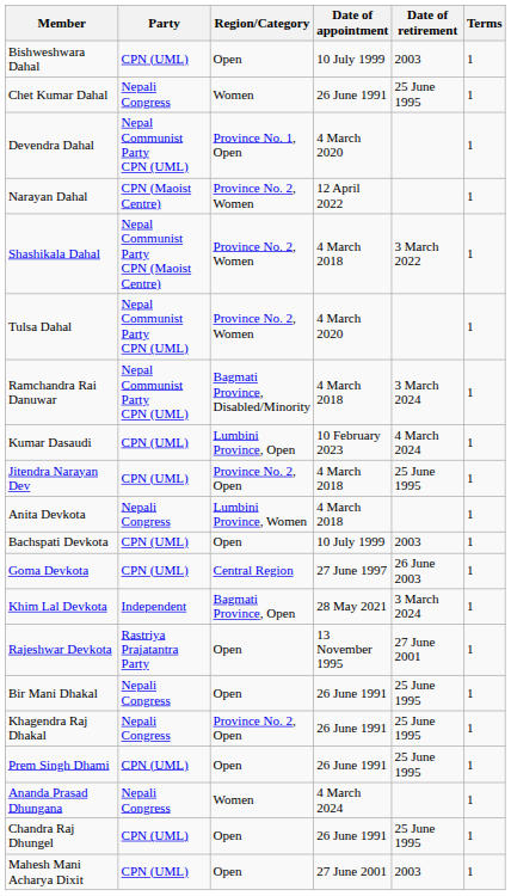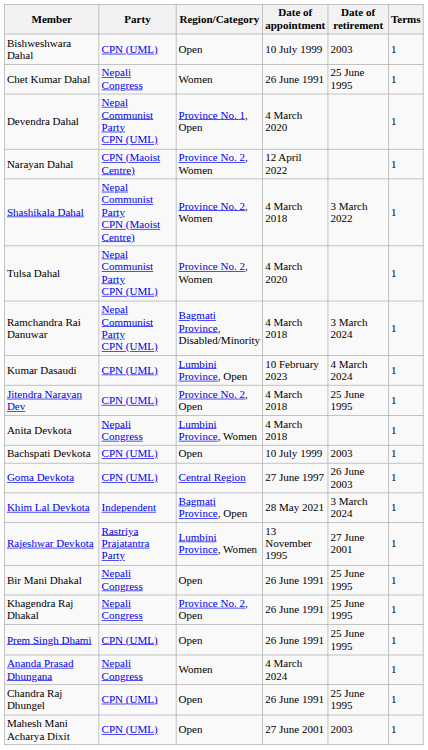Rajeshwar Devkota | Region/Category: Open -> Lumbini Province, Women
